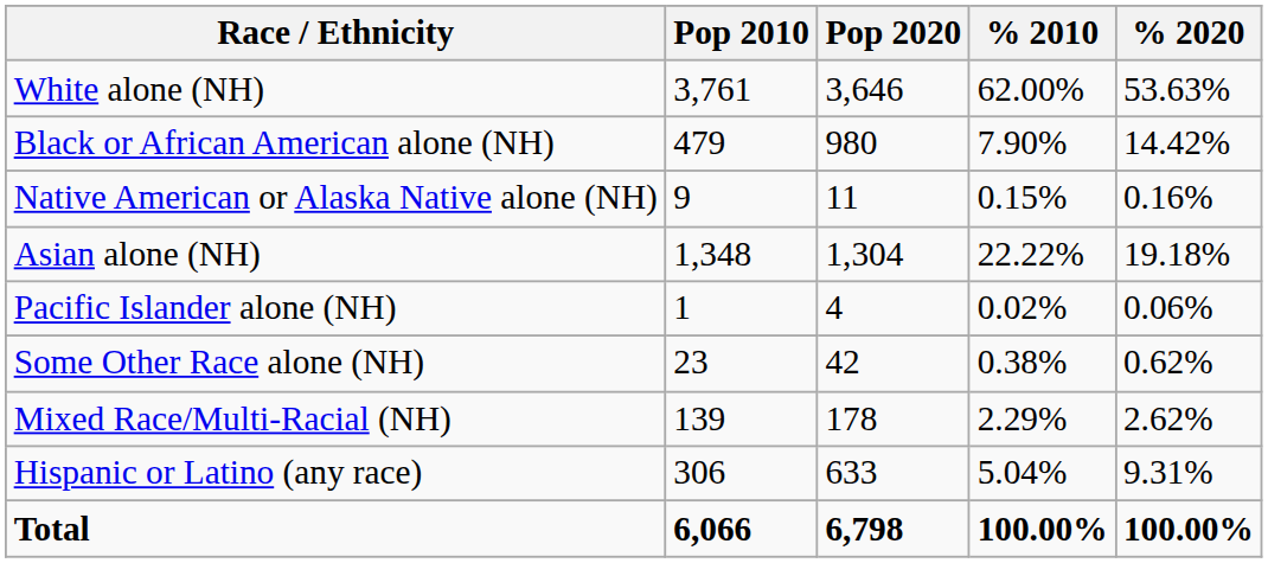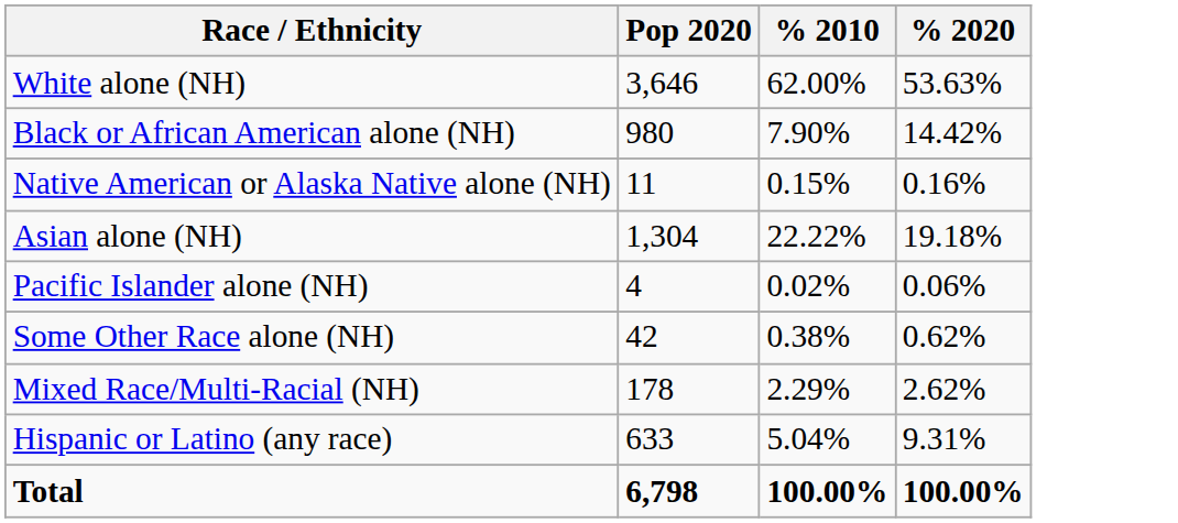- column: Pop 2010 | 3,761 | 479 | 9 | 1,348 | 1 | 23 | 139 | 306 | 6,066
